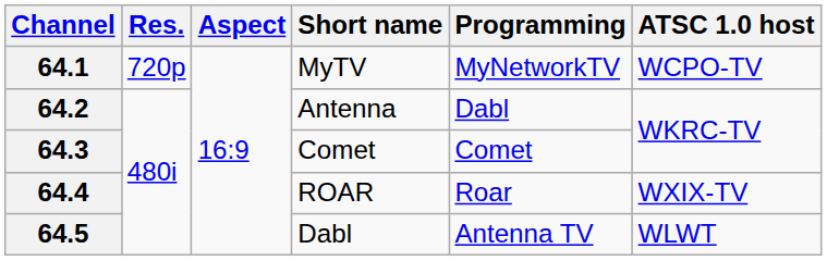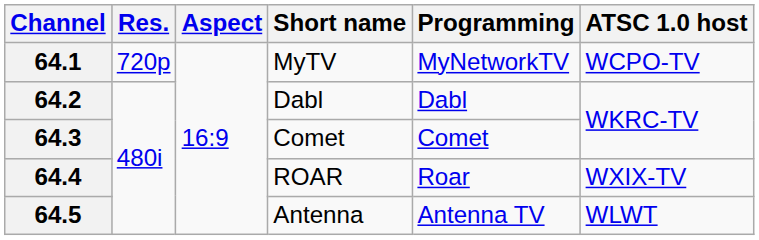64.2 | Short name: Antenna -> Dabl
64.5 | Short name: Dabl -> Antenna
